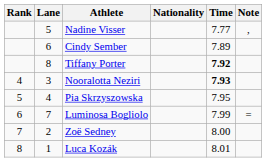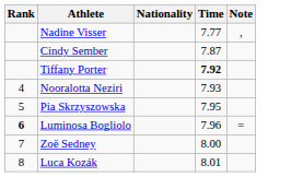- column: Lane | 5 | 6 | 8 | 3 | 4 | 7 | 2 | 1
Cindy Sember | Time: 7.89 -> 7.87
Nooralotta Neziri | Time: bold -> normal
Luminosa Bogliolo | Rank: normal -> bold
Luminosa Bogliolo | Time: 7.99 -> 7.96
